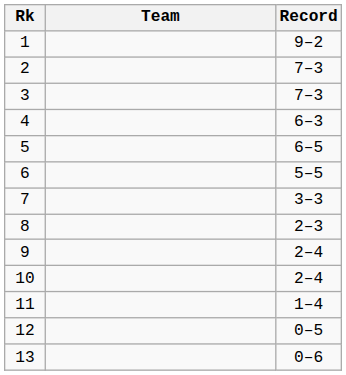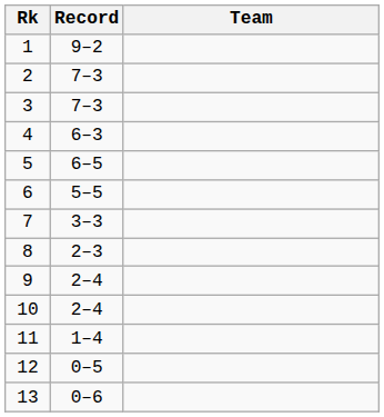columns swapped: Team <-> Record
